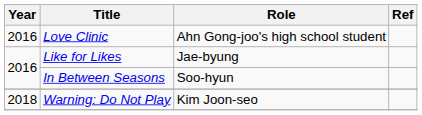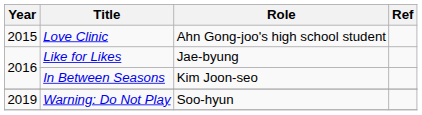Love Clinic | Year: 2016 -> 2015
In Between Seasons | Role: Soo-hyun -> Kim Joon-seo
Warning: Do Not Play | Year: 2018 -> 2019
Warning: Do Not Play | Role: Kim Joon-seo -> Soo-hyun
